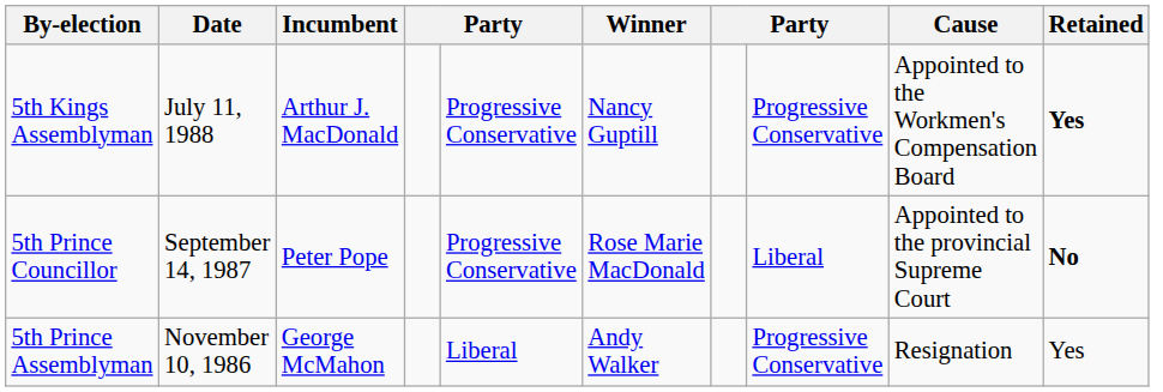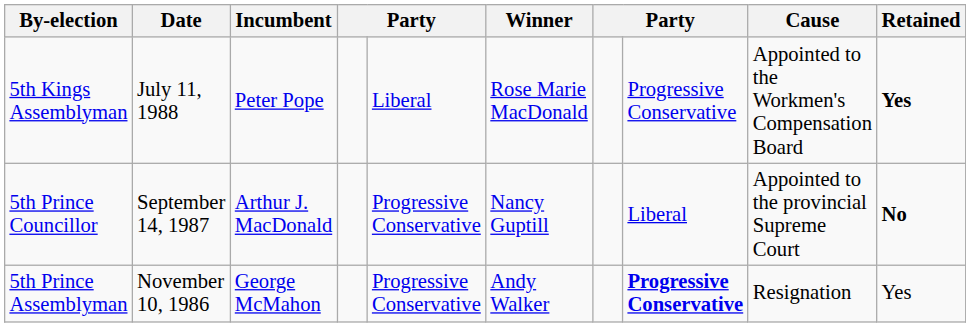5th Kings Assemblyman | Incumbent: Arthur J. MacDonald -> Peter Pope
5th Kings Assemblyman | column 5: Progressive Conservative -> Liberal
5th Kings Assemblyman | Winner: Nancy Guptill -> Rose Marie MacDonald
5th Prince Councillor | Incumbent: Peter Pope -> Arthur J. MacDonald
5th Prince Councillor | Winner: Rose Marie MacDonald -> Nancy Guptill
5th Prince Assemblyman | column 5: Liberal -> Progressive Conservative
5th Prince Assemblyman | column 8: normal -> bold
